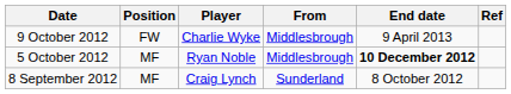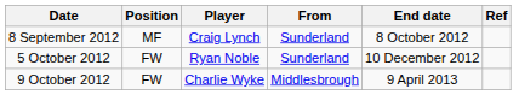rows swapped: 8 September 2012 <-> 9 October 2012
5 October 2012 | Position: MF -> FW
5 October 2012 | From: Middlesbrough -> Sunderland
5 October 2012 | End date: bold -> normal
